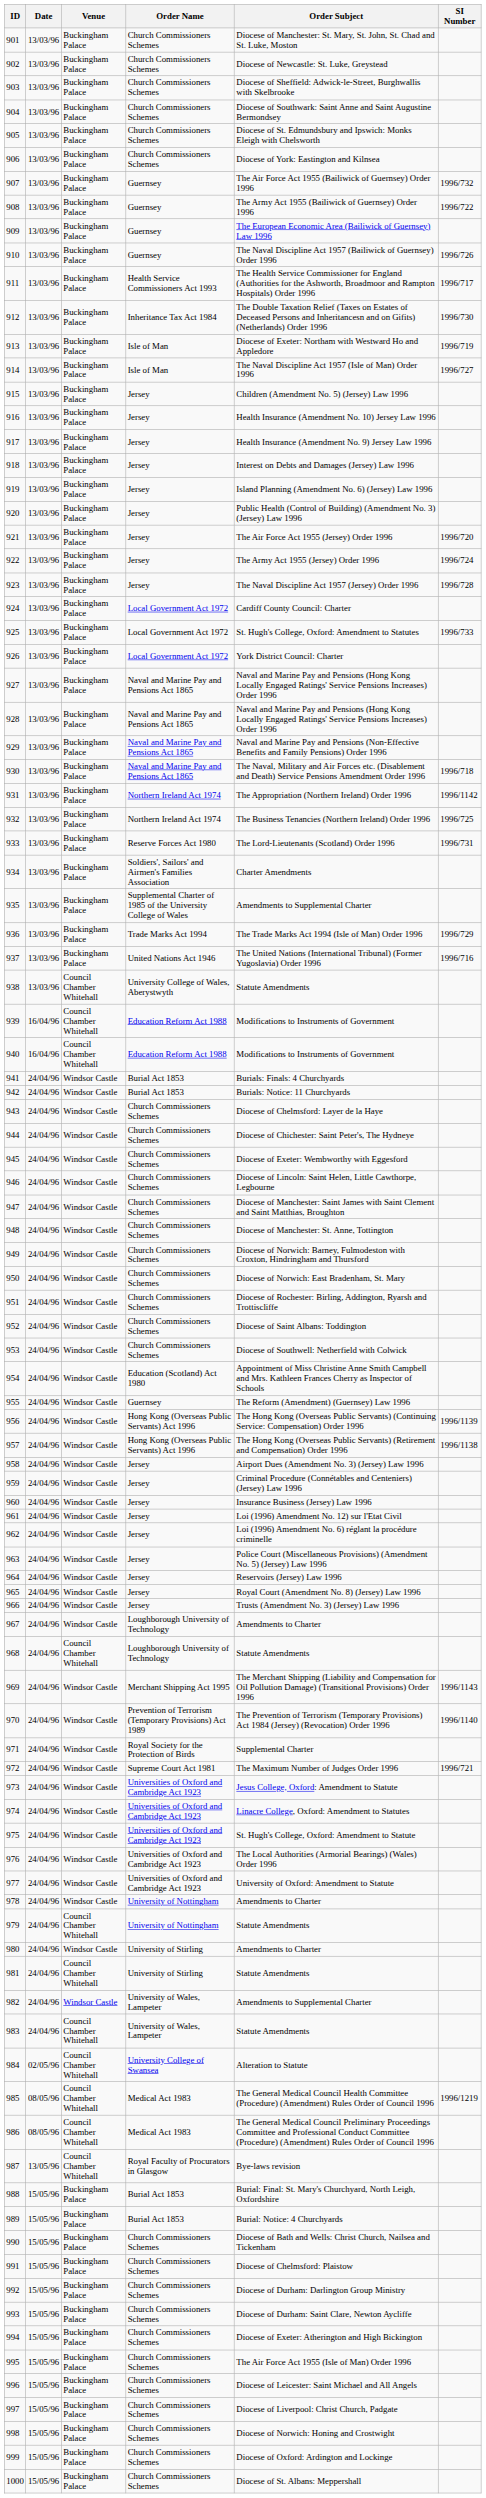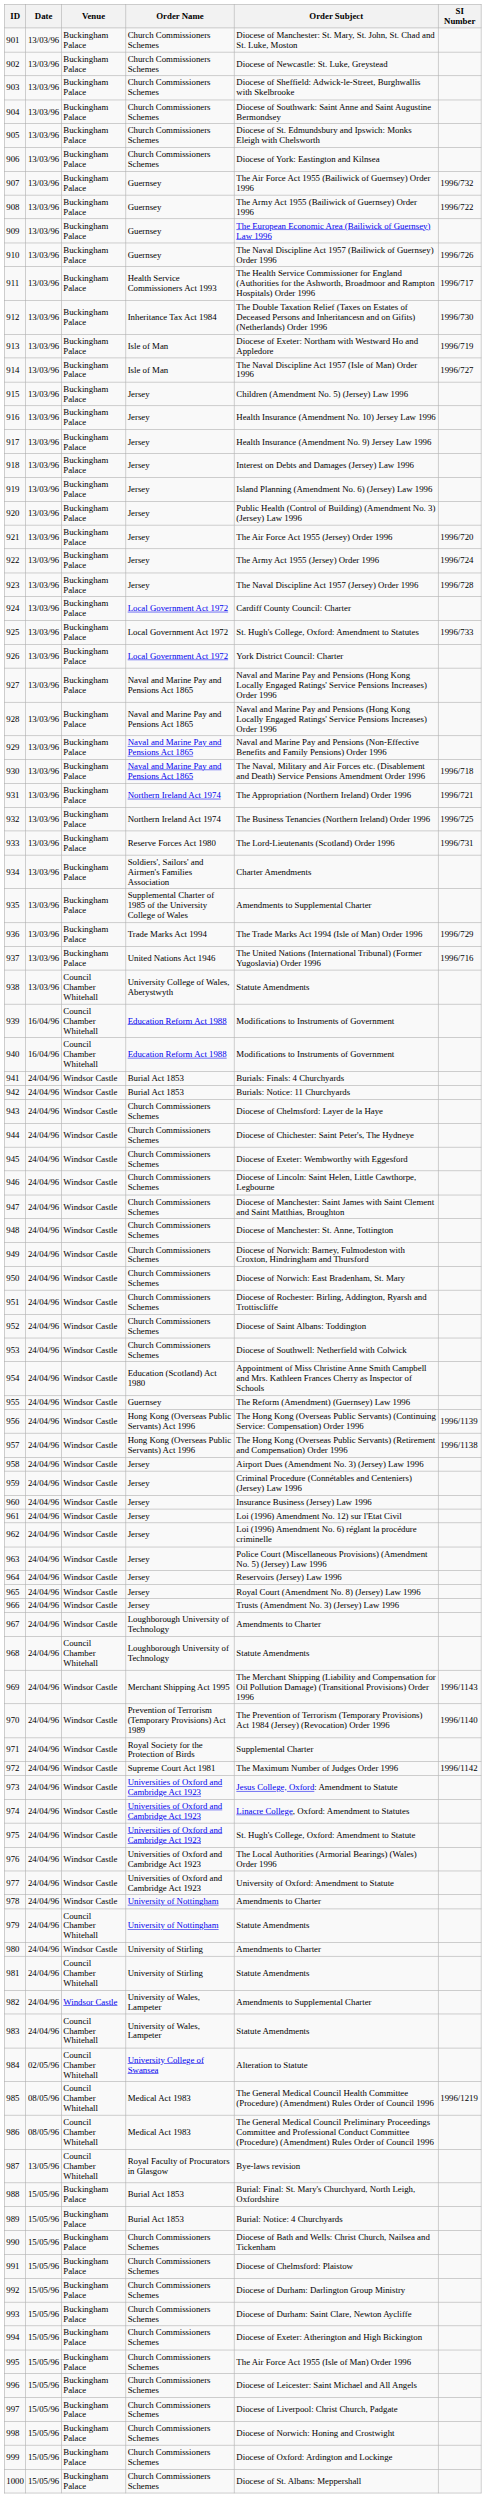931 | SI Number: 1996/1142 -> 1996/721
972 | SI Number: 1996/721 -> 1996/1142
